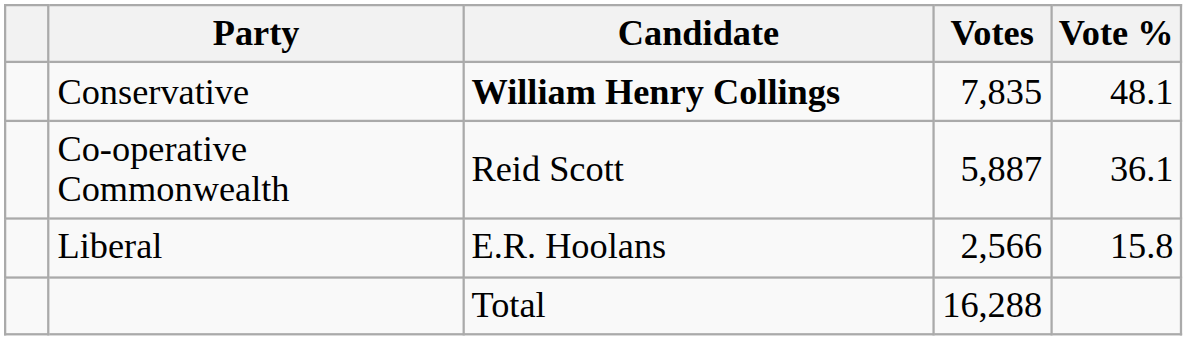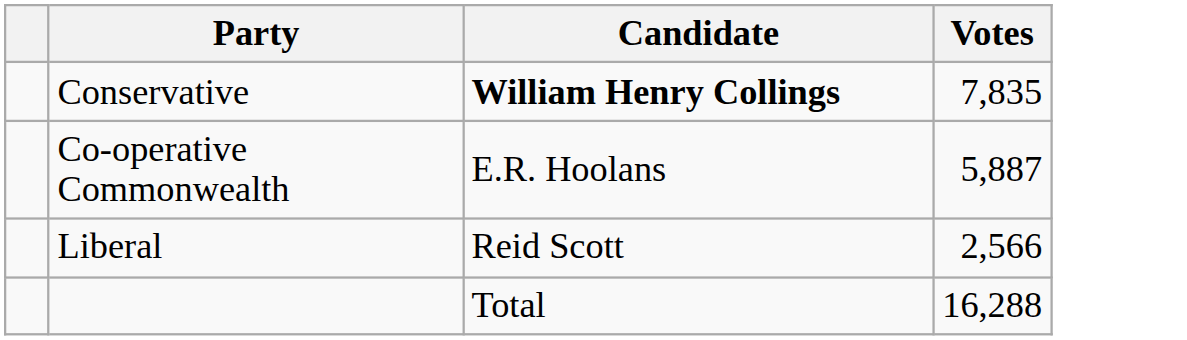- column: Vote % | 48.1 | 36.1 | 15.8
Co-operative Commonwealth | Candidate: Reid Scott -> E.R. Hoolans
Liberal | Candidate: E.R. Hoolans -> Reid Scott
